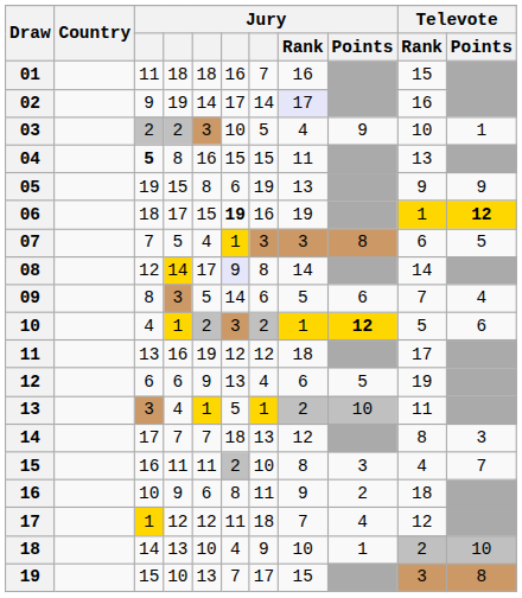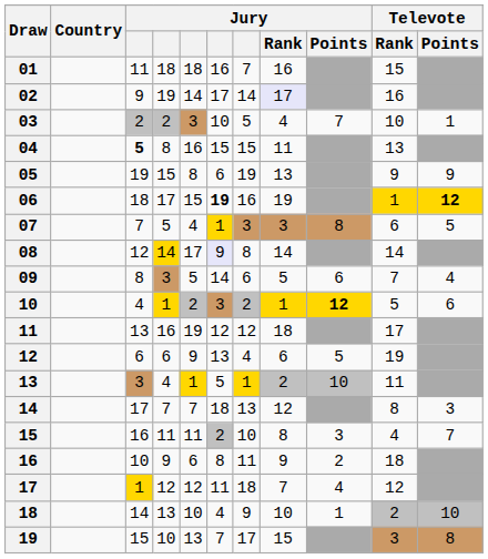03 | Jury / Points: 9 -> 7
